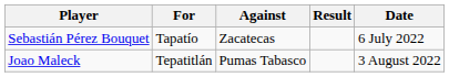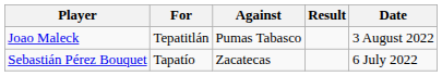rows swapped: Sebastián Pérez Bouquet <-> Joao Maleck
